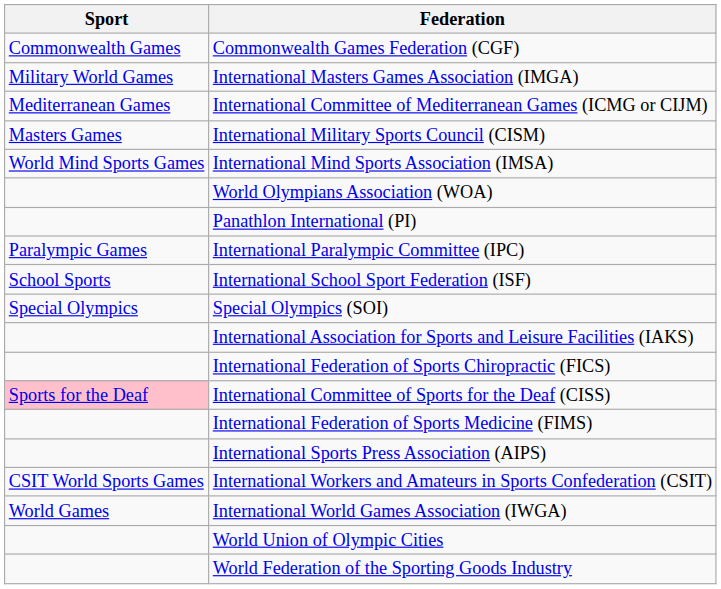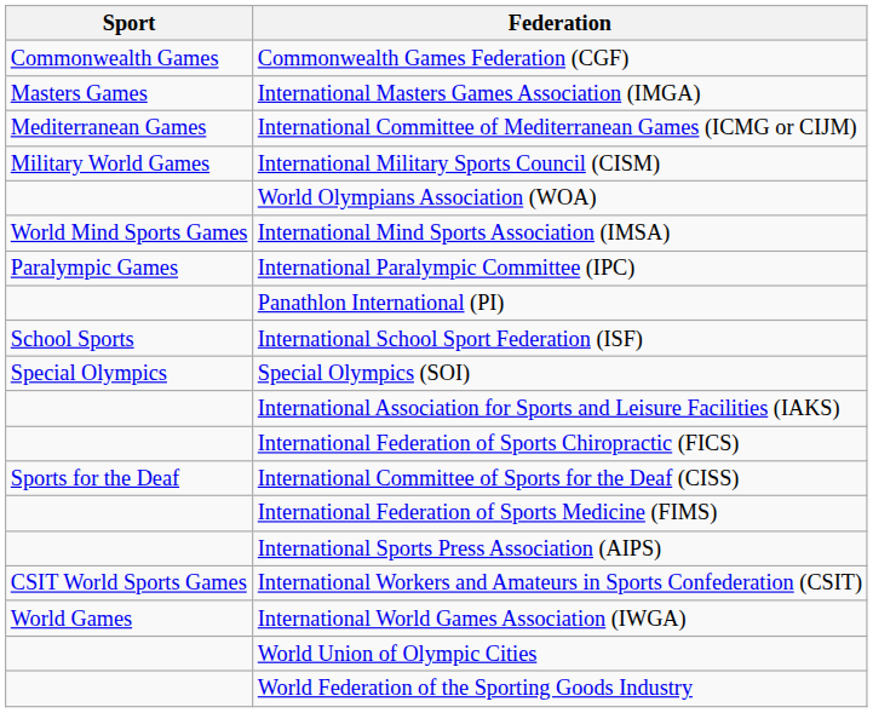International Masters Games Association (IMGA) | Sport: Military World Games -> Masters Games
International Military Sports Council (CISM) | Sport: Masters Games -> Military World Games
rows swapped: International Mind Sports Association (IMSA) <-> World Olympians Association (WOA)
rows swapped: Panathlon International (PI) <-> International Paralympic Committee (IPC)
International Committee of Sports for the Deaf (CISS) | Sport: pink background -> no background
